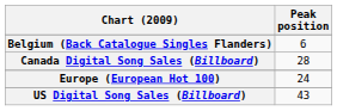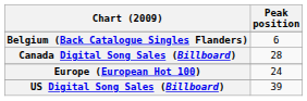US Digital Song Sales (Billboard) | Peak position: 43 -> 39
